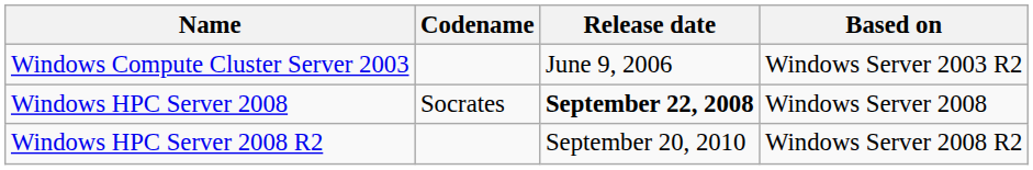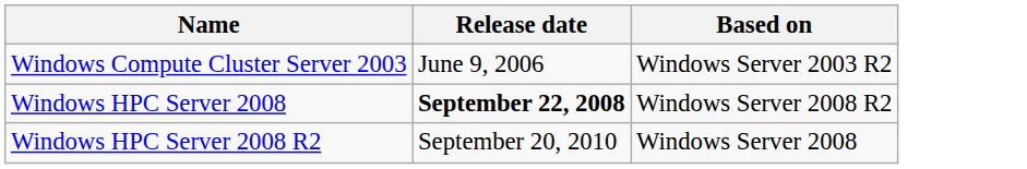- column: Codename | Socrates
Windows HPC Server 2008 | Based on: Windows Server 2008 -> Windows Server 2008 R2
Windows HPC Server 2008 R2 | Based on: Windows Server 2008 R2 -> Windows Server 2008
